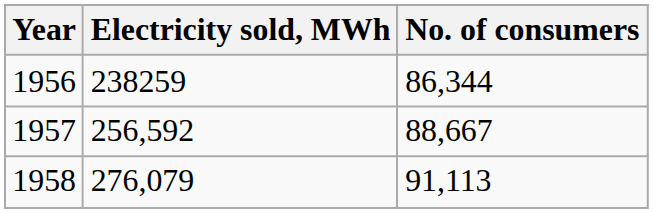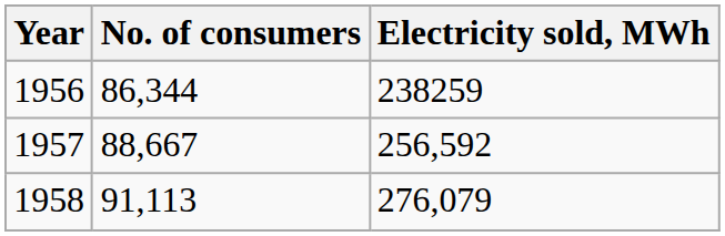columns swapped: Electricity sold, MWh <-> No. of consumers
